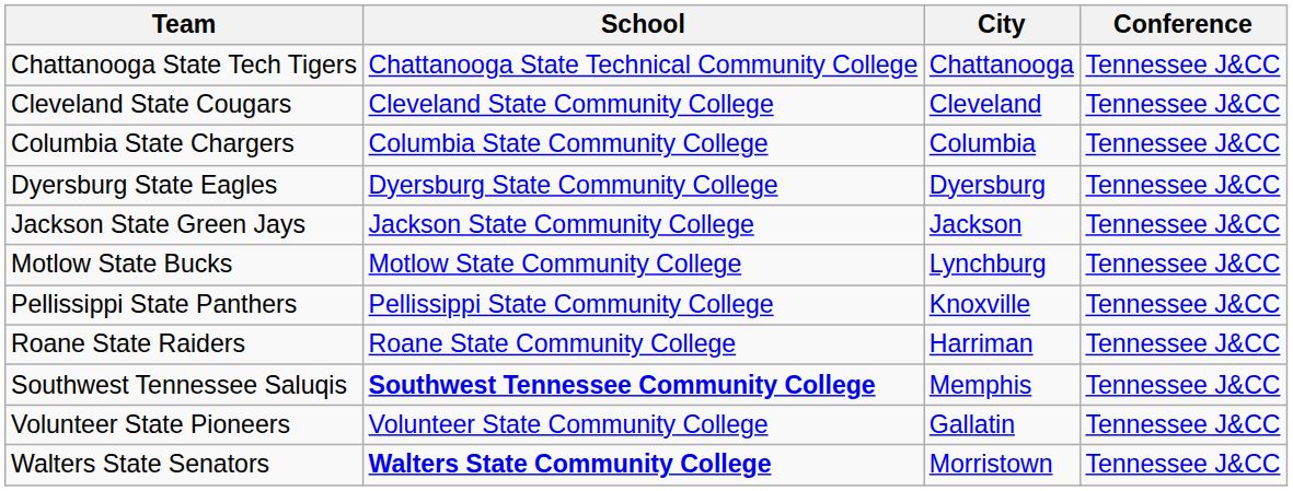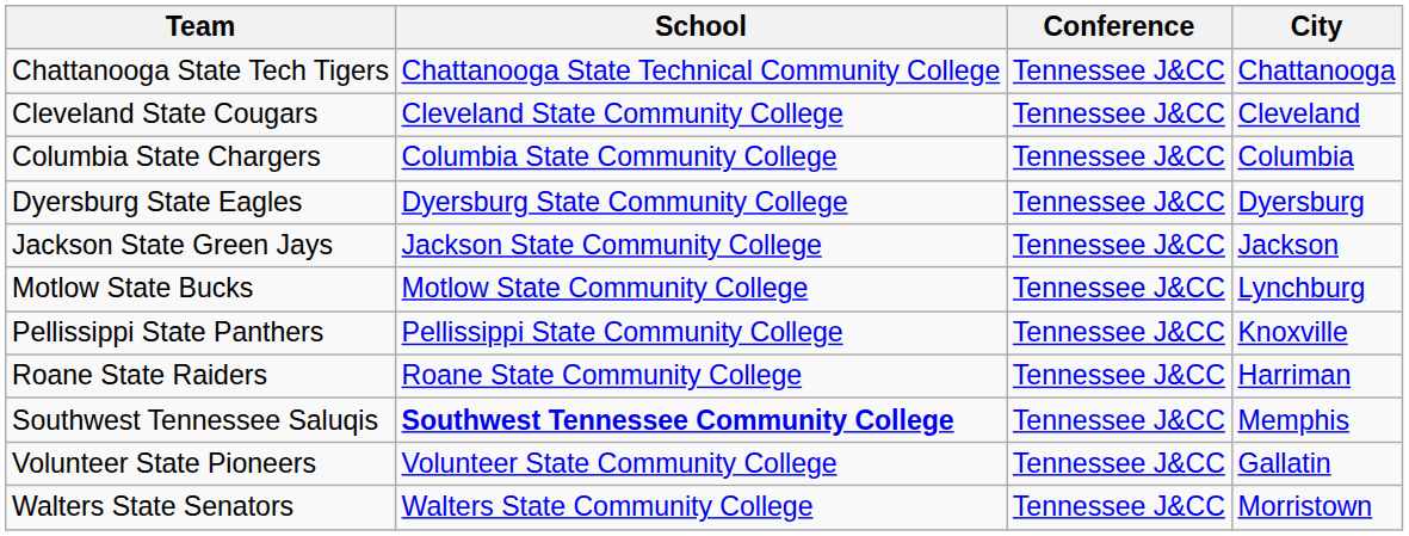columns swapped: City <-> Conference
Walters State Senators | School: bold -> normal
